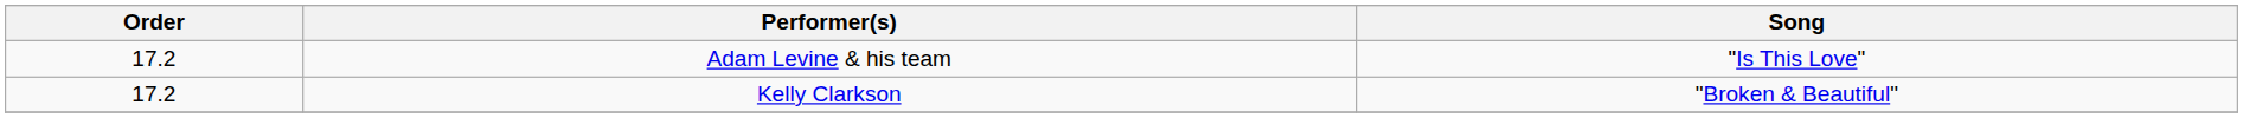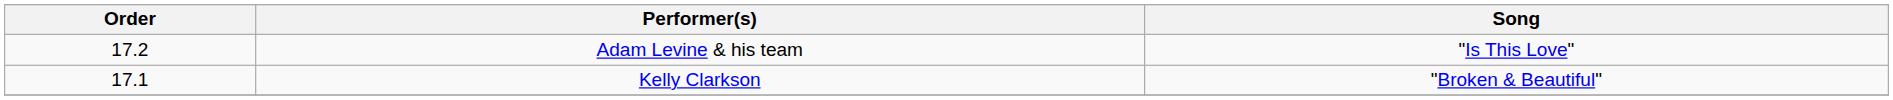Kelly Clarkson | Order: 17.2 -> 17.1
